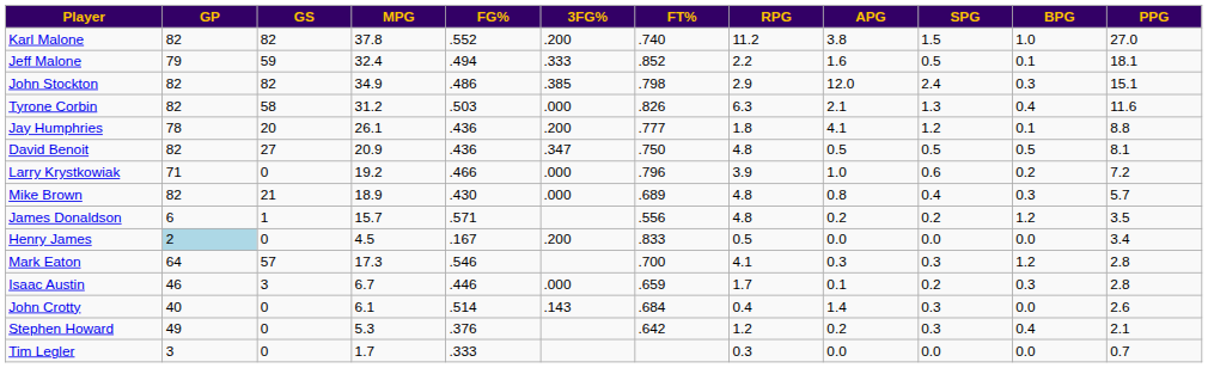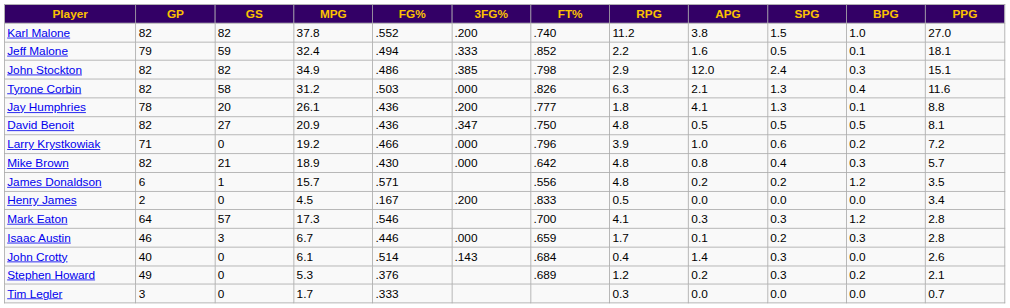Jay Humphries | SPG: 1.2 -> 1.3
Mike Brown | FT%: .689 -> .642
Henry James | GP: lightblue background -> no background
Stephen Howard | FT%: .642 -> .689
Stephen Howard | BPG: 0.4 -> 0.2
